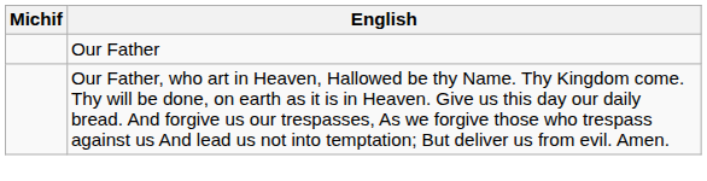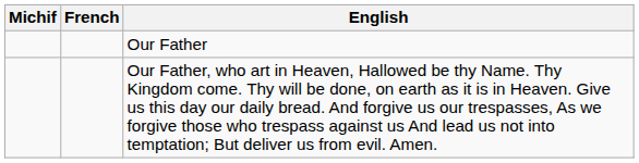+ column: French
